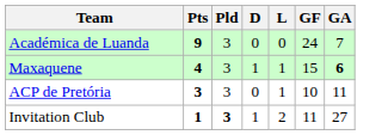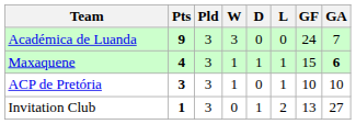+ column: W | 3 | 1 | 1 | 0
ACP de Pretória | GA: 11 -> 10
Invitation Club | Pld: bold -> normal
Invitation Club | GF: 11 -> 13
